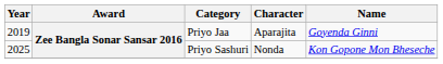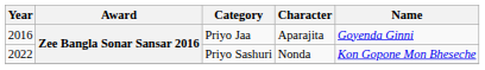Priyo Jaa | Year: 2019 -> 2016
Priyo Sashuri | Year: 2025 -> 2022
